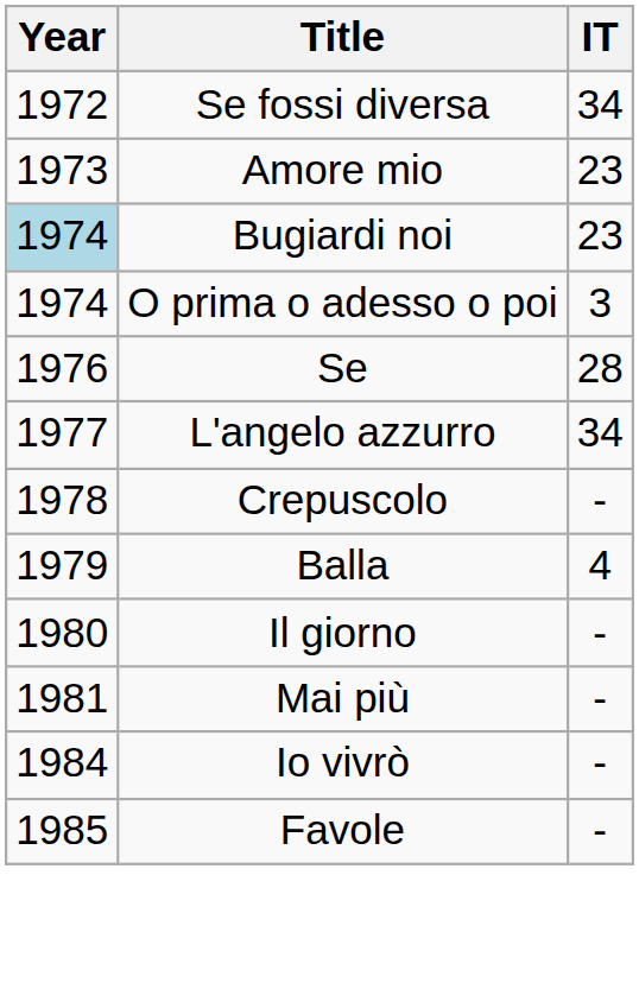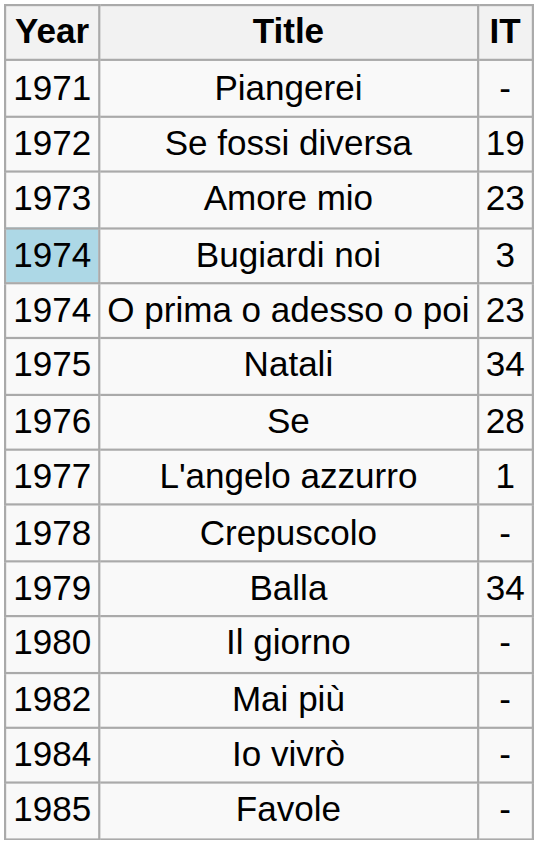+ row: 1971 | Piangerei | -
Se fossi diversa | IT: 34 -> 19
Bugiardi noi | IT: 23 -> 3
O prima o adesso o poi | IT: 3 -> 23
+ row: 1975 | Natali | 34
L'angelo azzurro | IT: 34 -> 1
Balla | IT: 4 -> 34
Mai più | Year: 1981 -> 1982
